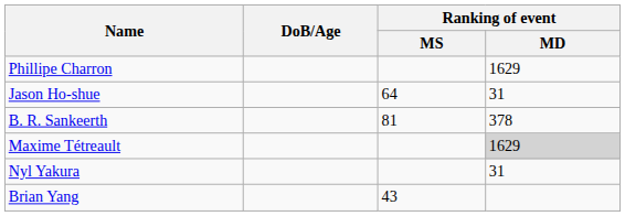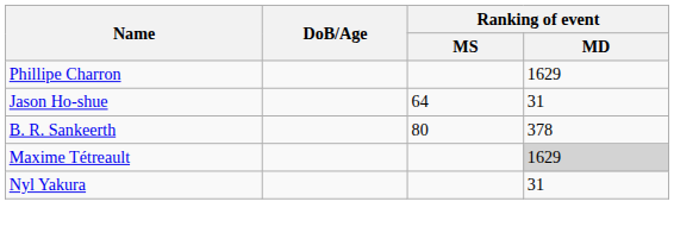B. R. Sankeerth | Ranking of event / MS: 81 -> 80
- row: Brian Yang | 43
